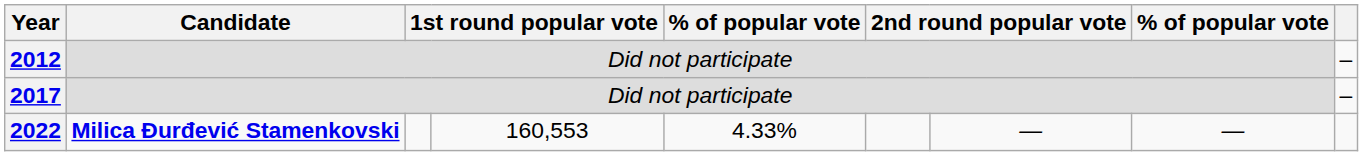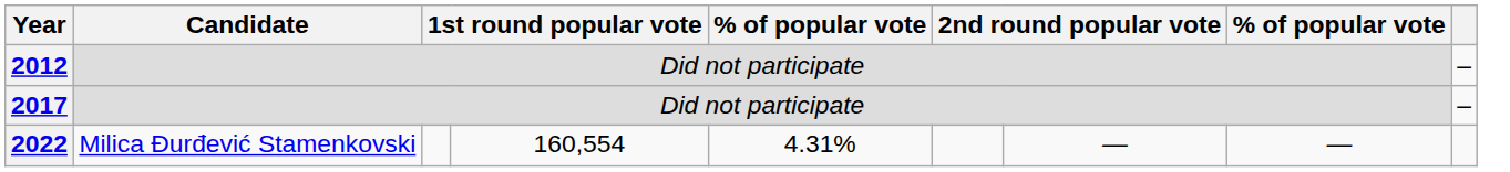2022 | Candidate: bold -> normal
2022 | column 4: 160,553 -> 160,554
2022 | column 5: 4.33% -> 4.31%
